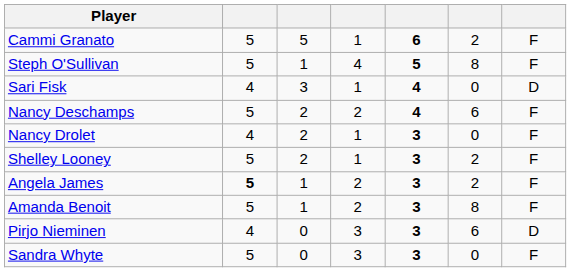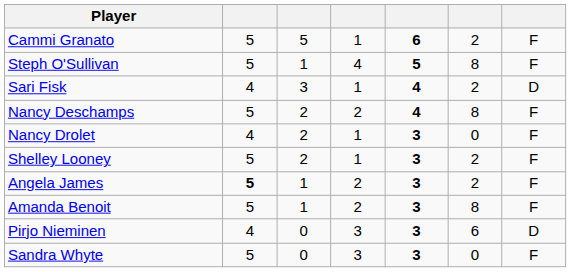Sari Fisk | column 6: 0 -> 2
Nancy Deschamps | column 6: 6 -> 8
